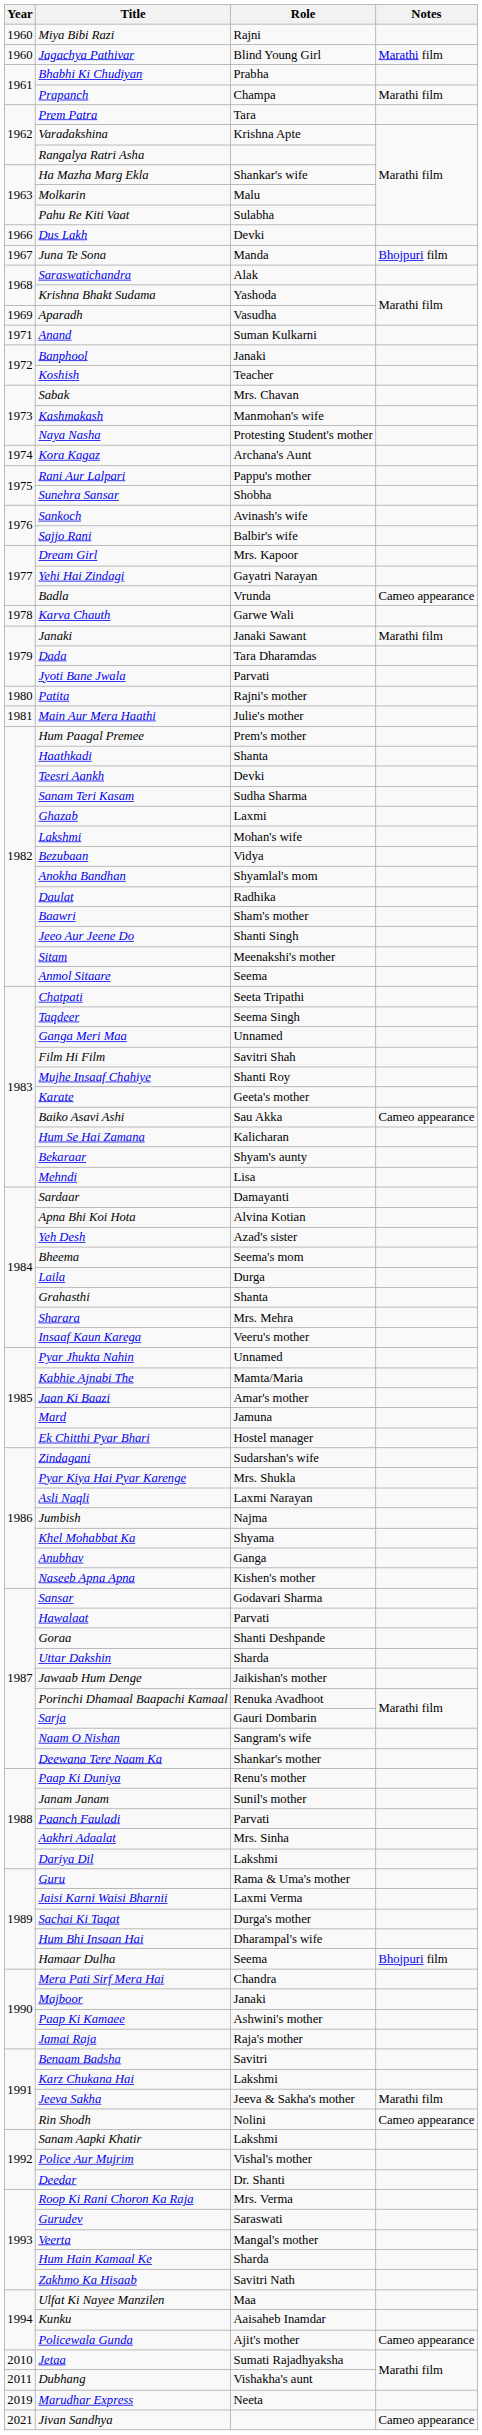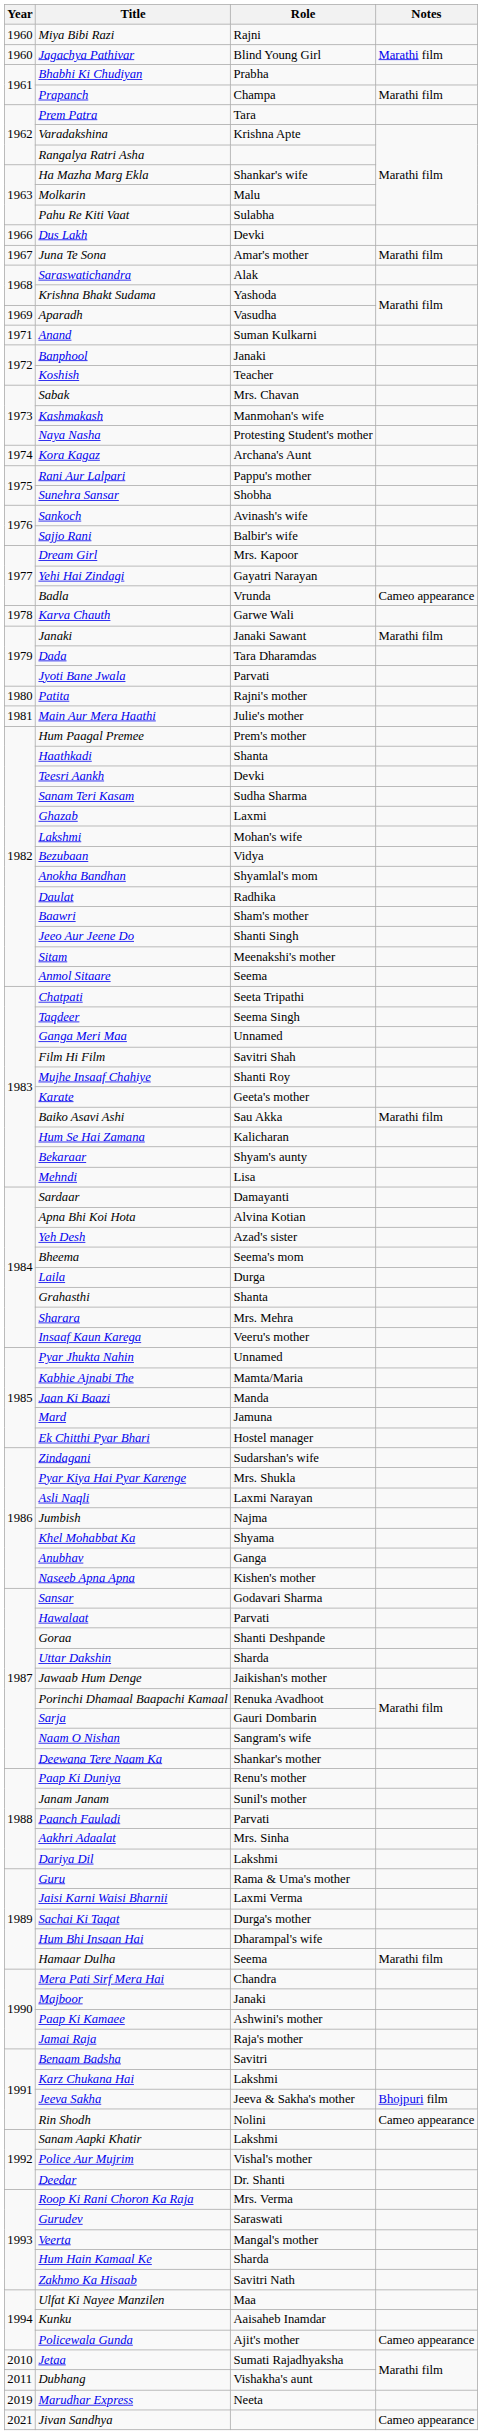Juna Te Sona | Role: Manda -> Amar's mother
Juna Te Sona | Notes: Bhojpuri film -> Marathi film
Baiko Asavi Ashi | Notes: Cameo appearance -> Marathi film
Jaan Ki Baazi | Role: Amar's mother -> Manda
Hamaar Dulha | Notes: Bhojpuri film -> Marathi film
Jeeva Sakha | Notes: Marathi film -> Bhojpuri film
